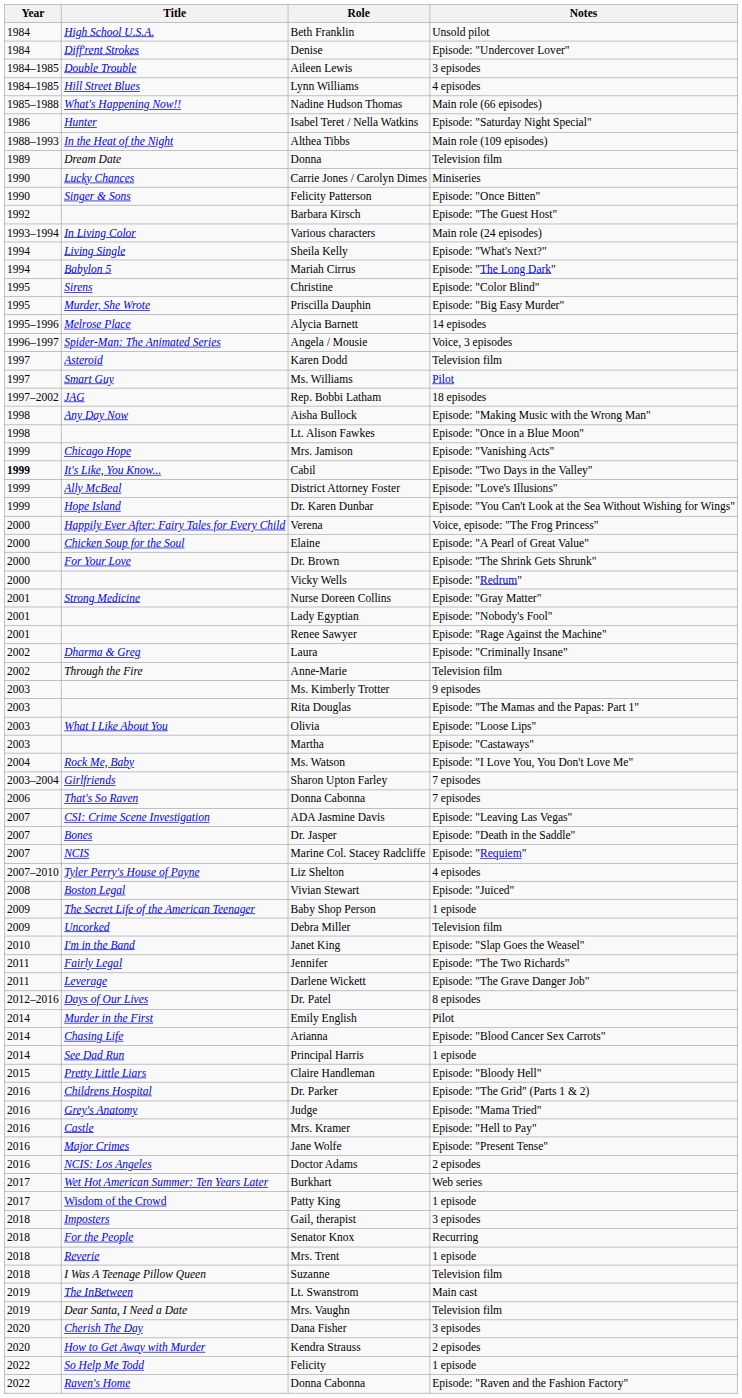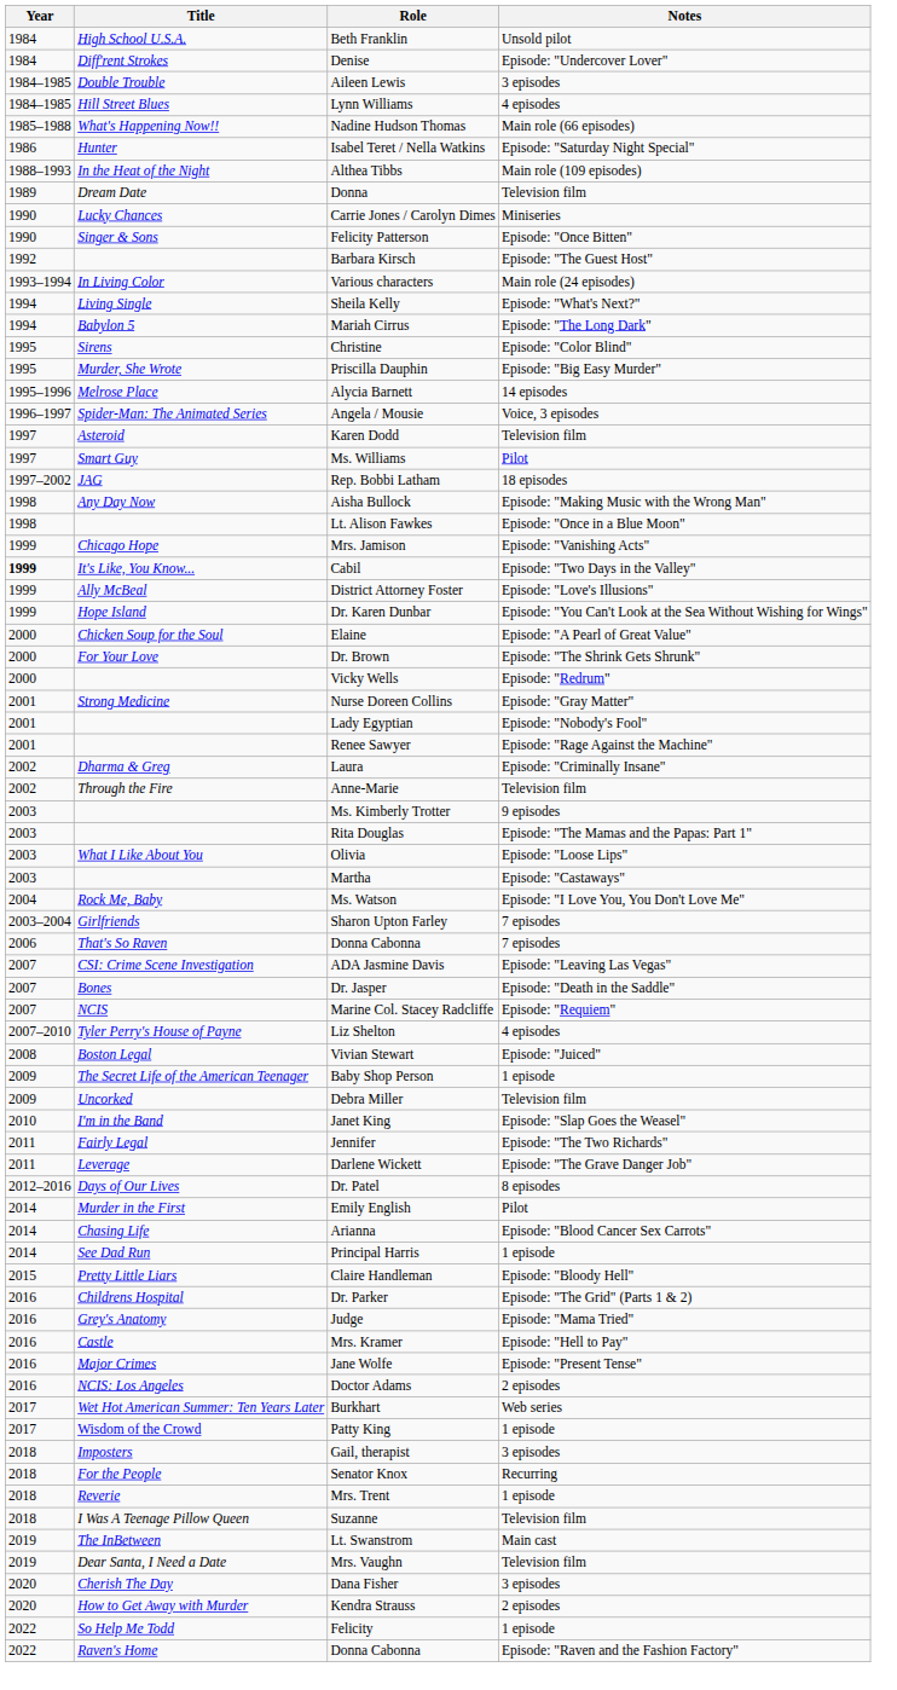- row: 2000 | Happily Ever After: Fairy Tales for Every Child | Verena | Voice, episode: "The Frog Princess"
